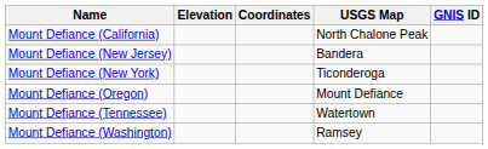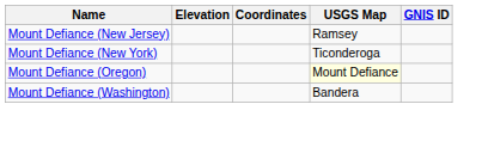- row: Mount Defiance (California) | North Chalone Peak
Mount Defiance (New Jersey) | USGS Map: Bandera -> Ramsey
Mount Defiance (Oregon) | USGS Map: no background -> lightyellow background
- row: Mount Defiance (Tennessee) | Watertown
Mount Defiance (Washington) | USGS Map: Ramsey -> Bandera
